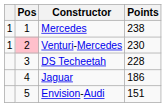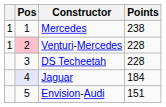Venturi-Mercedes | Points: 230 -> 228
Jaguar | Pos: no background -> lavender background
Jaguar | Points: 186 -> 184
